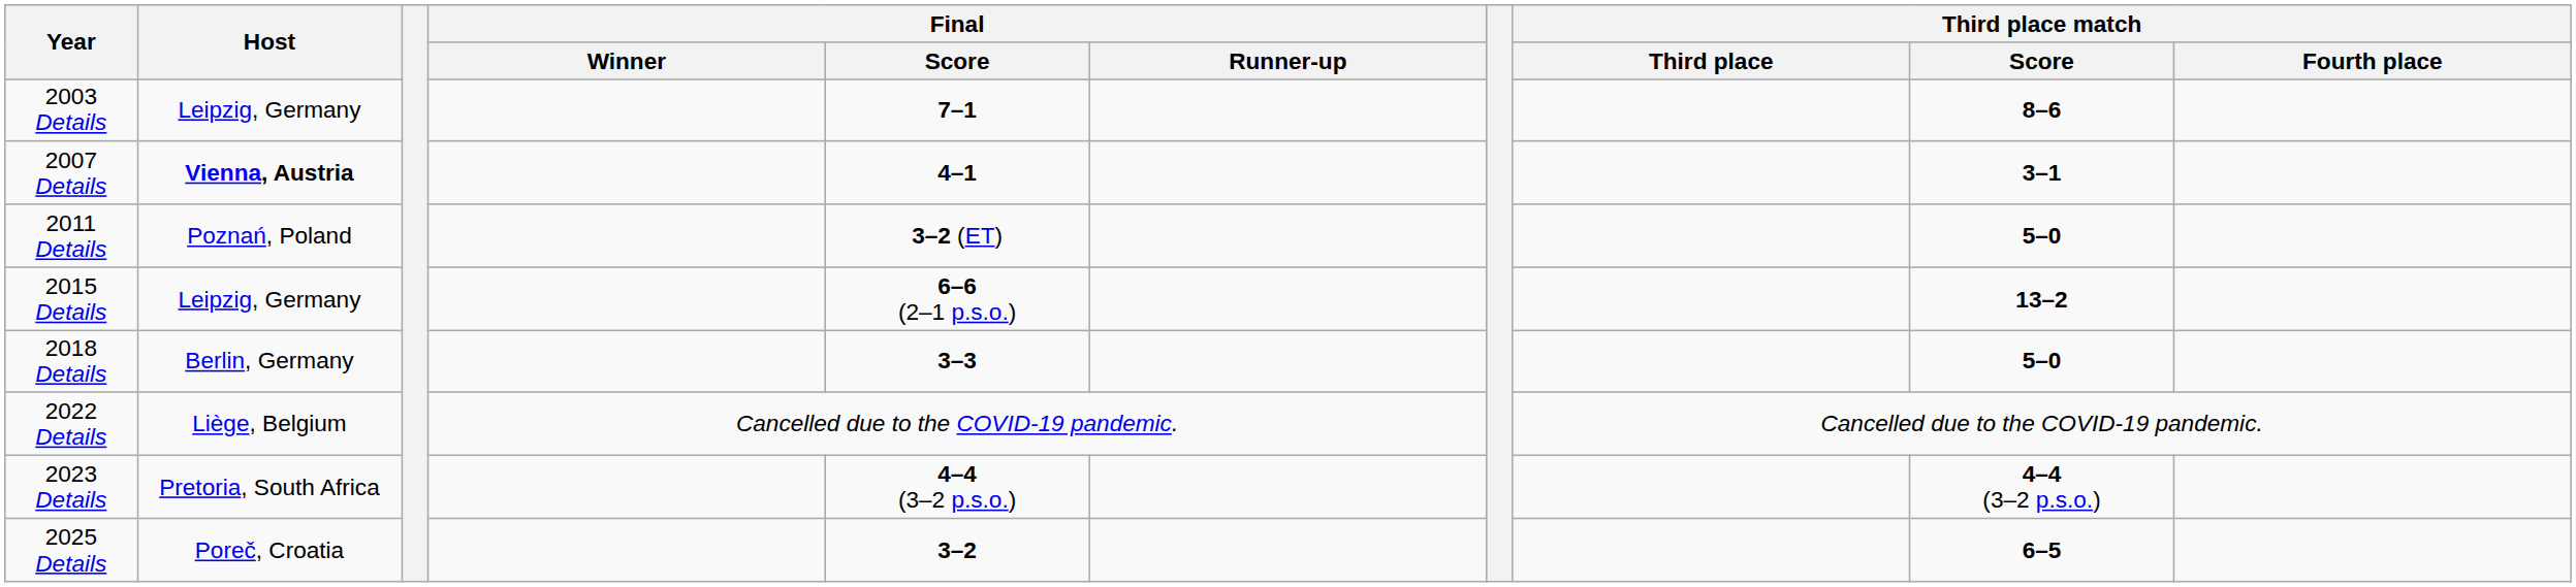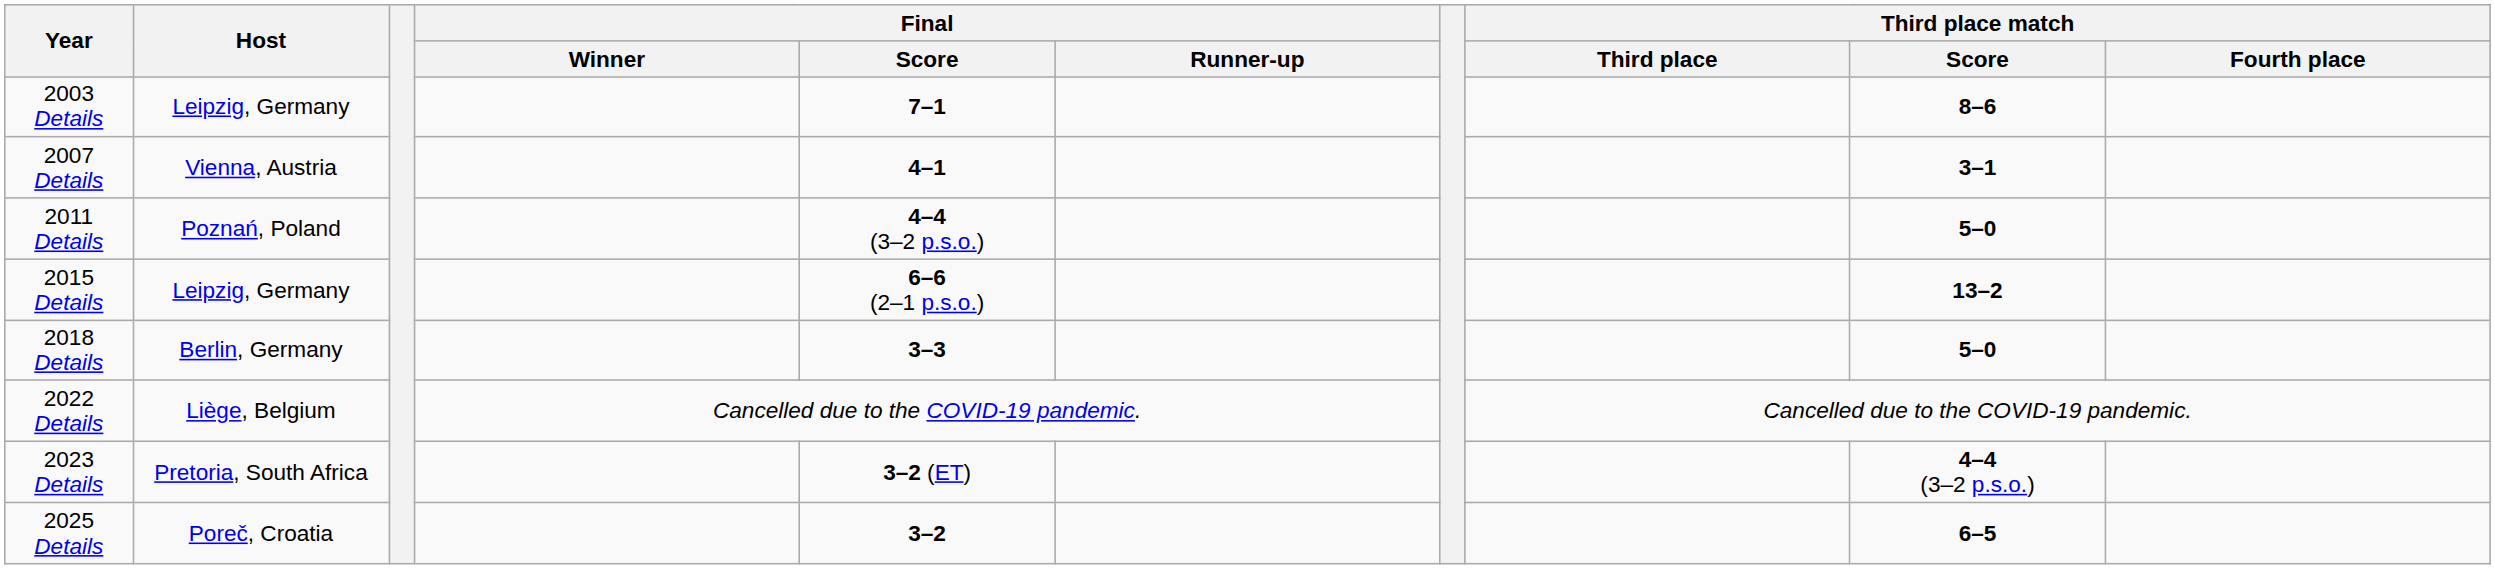2007 Details | Host: bold -> normal
2011 Details | Final / Score: 3–2 (ET) -> 4–4 (3–2 p.s.o.)
2023 Details | Final / Score: 4–4 (3–2 p.s.o.) -> 3–2 (ET)
